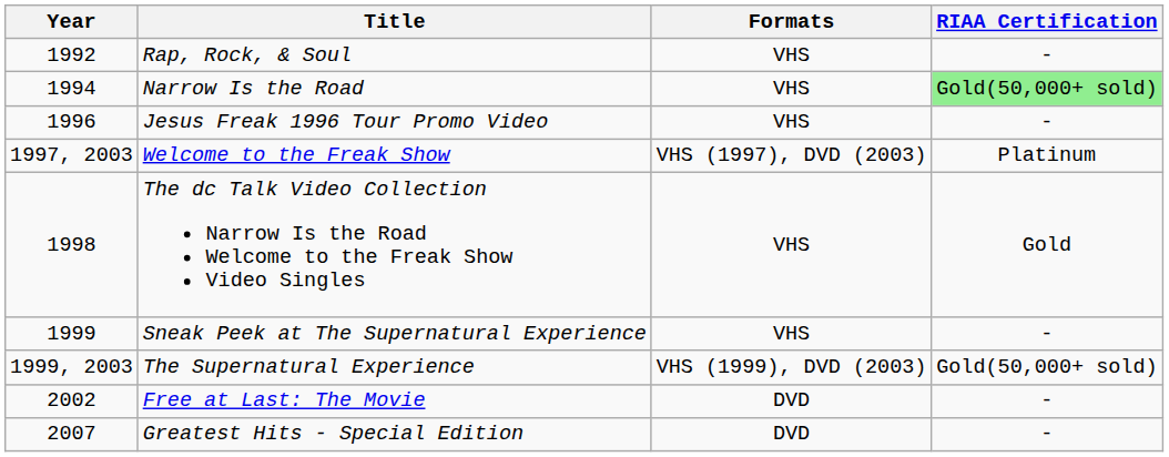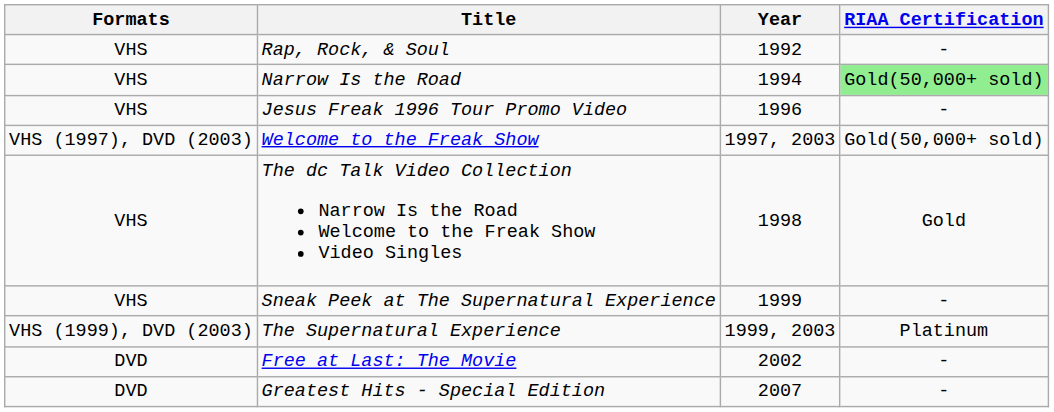columns swapped: Year <-> Formats
Welcome to the Freak Show | RIAA Certification: Platinum -> Gold(50,000+ sold)
The Supernatural Experience | RIAA Certification: Gold(50,000+ sold) -> Platinum
